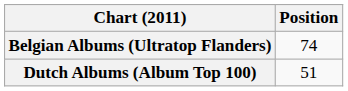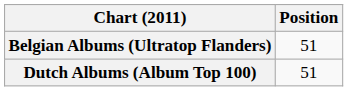Belgian Albums (Ultratop Flanders) | Position: 74 -> 51
